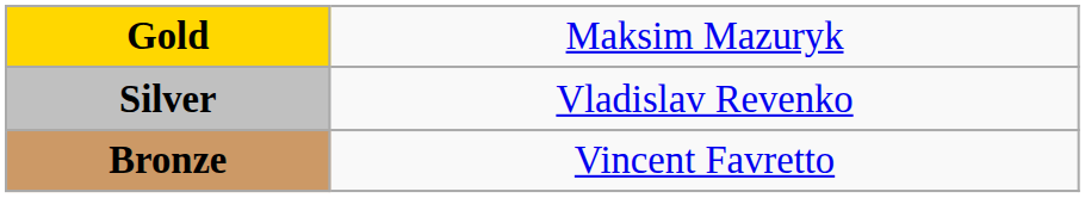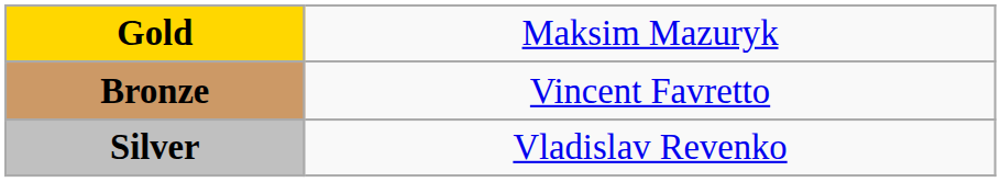rows swapped: Silver <-> Bronze
